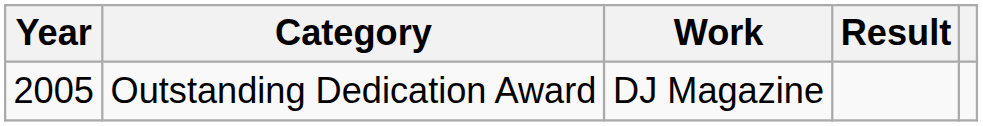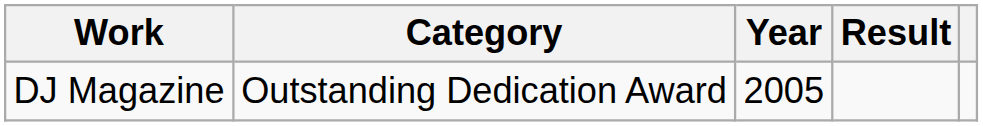columns swapped: Year <-> Work
